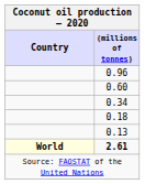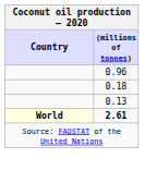- row: 0.60
- row: 0.34
